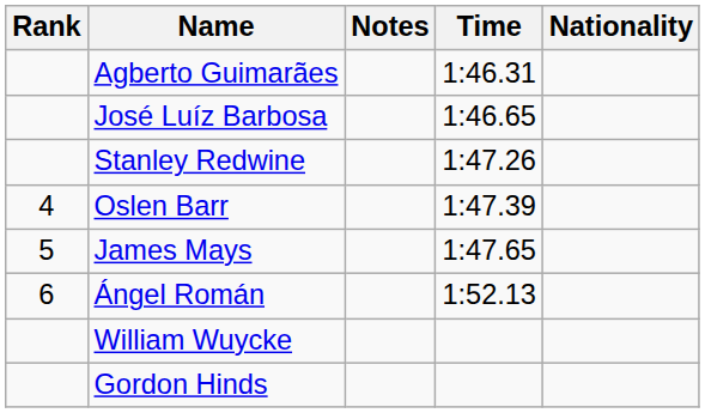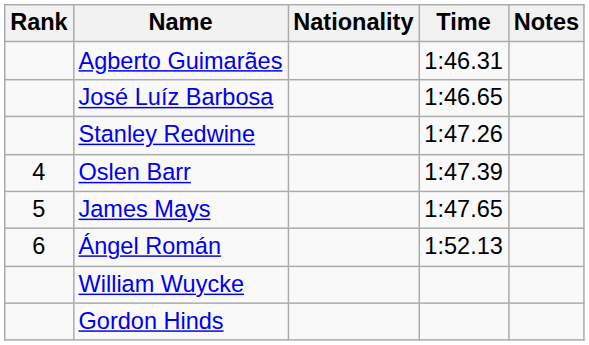columns swapped: Nationality <-> Notes
